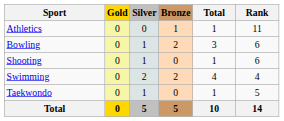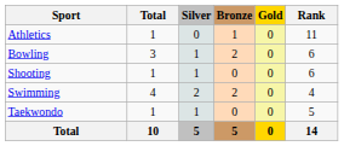columns swapped: Gold <-> Total
